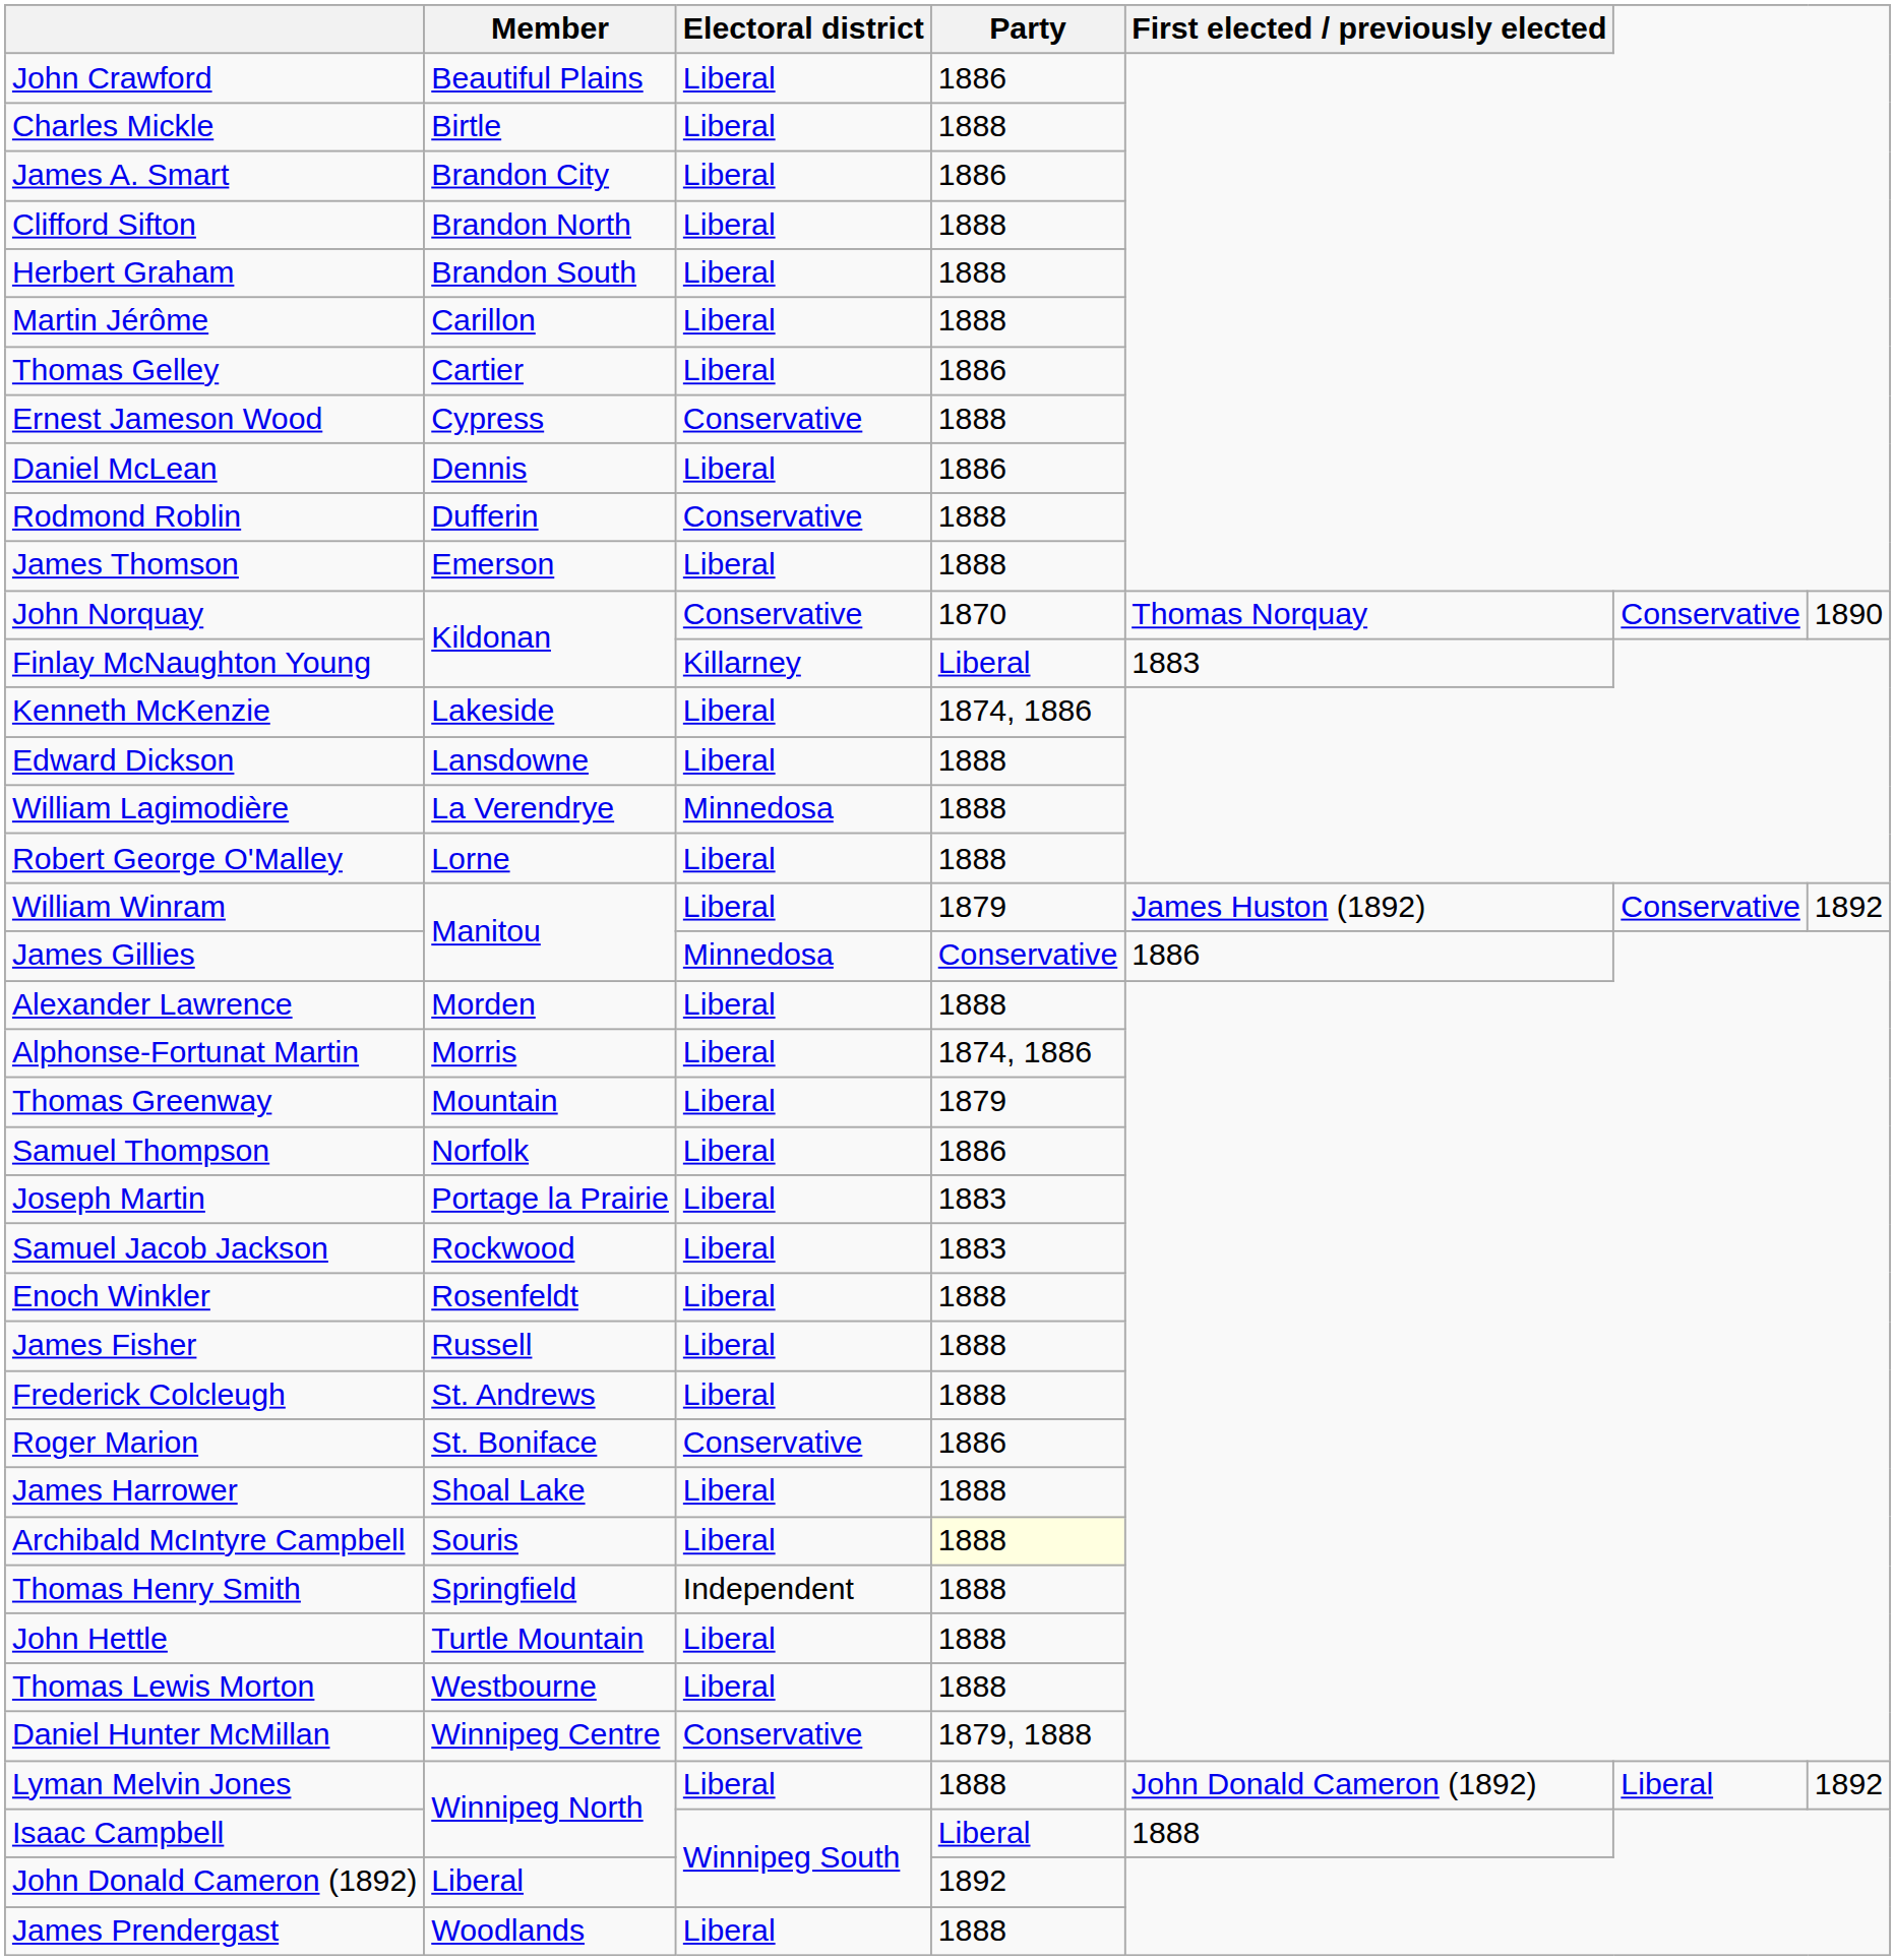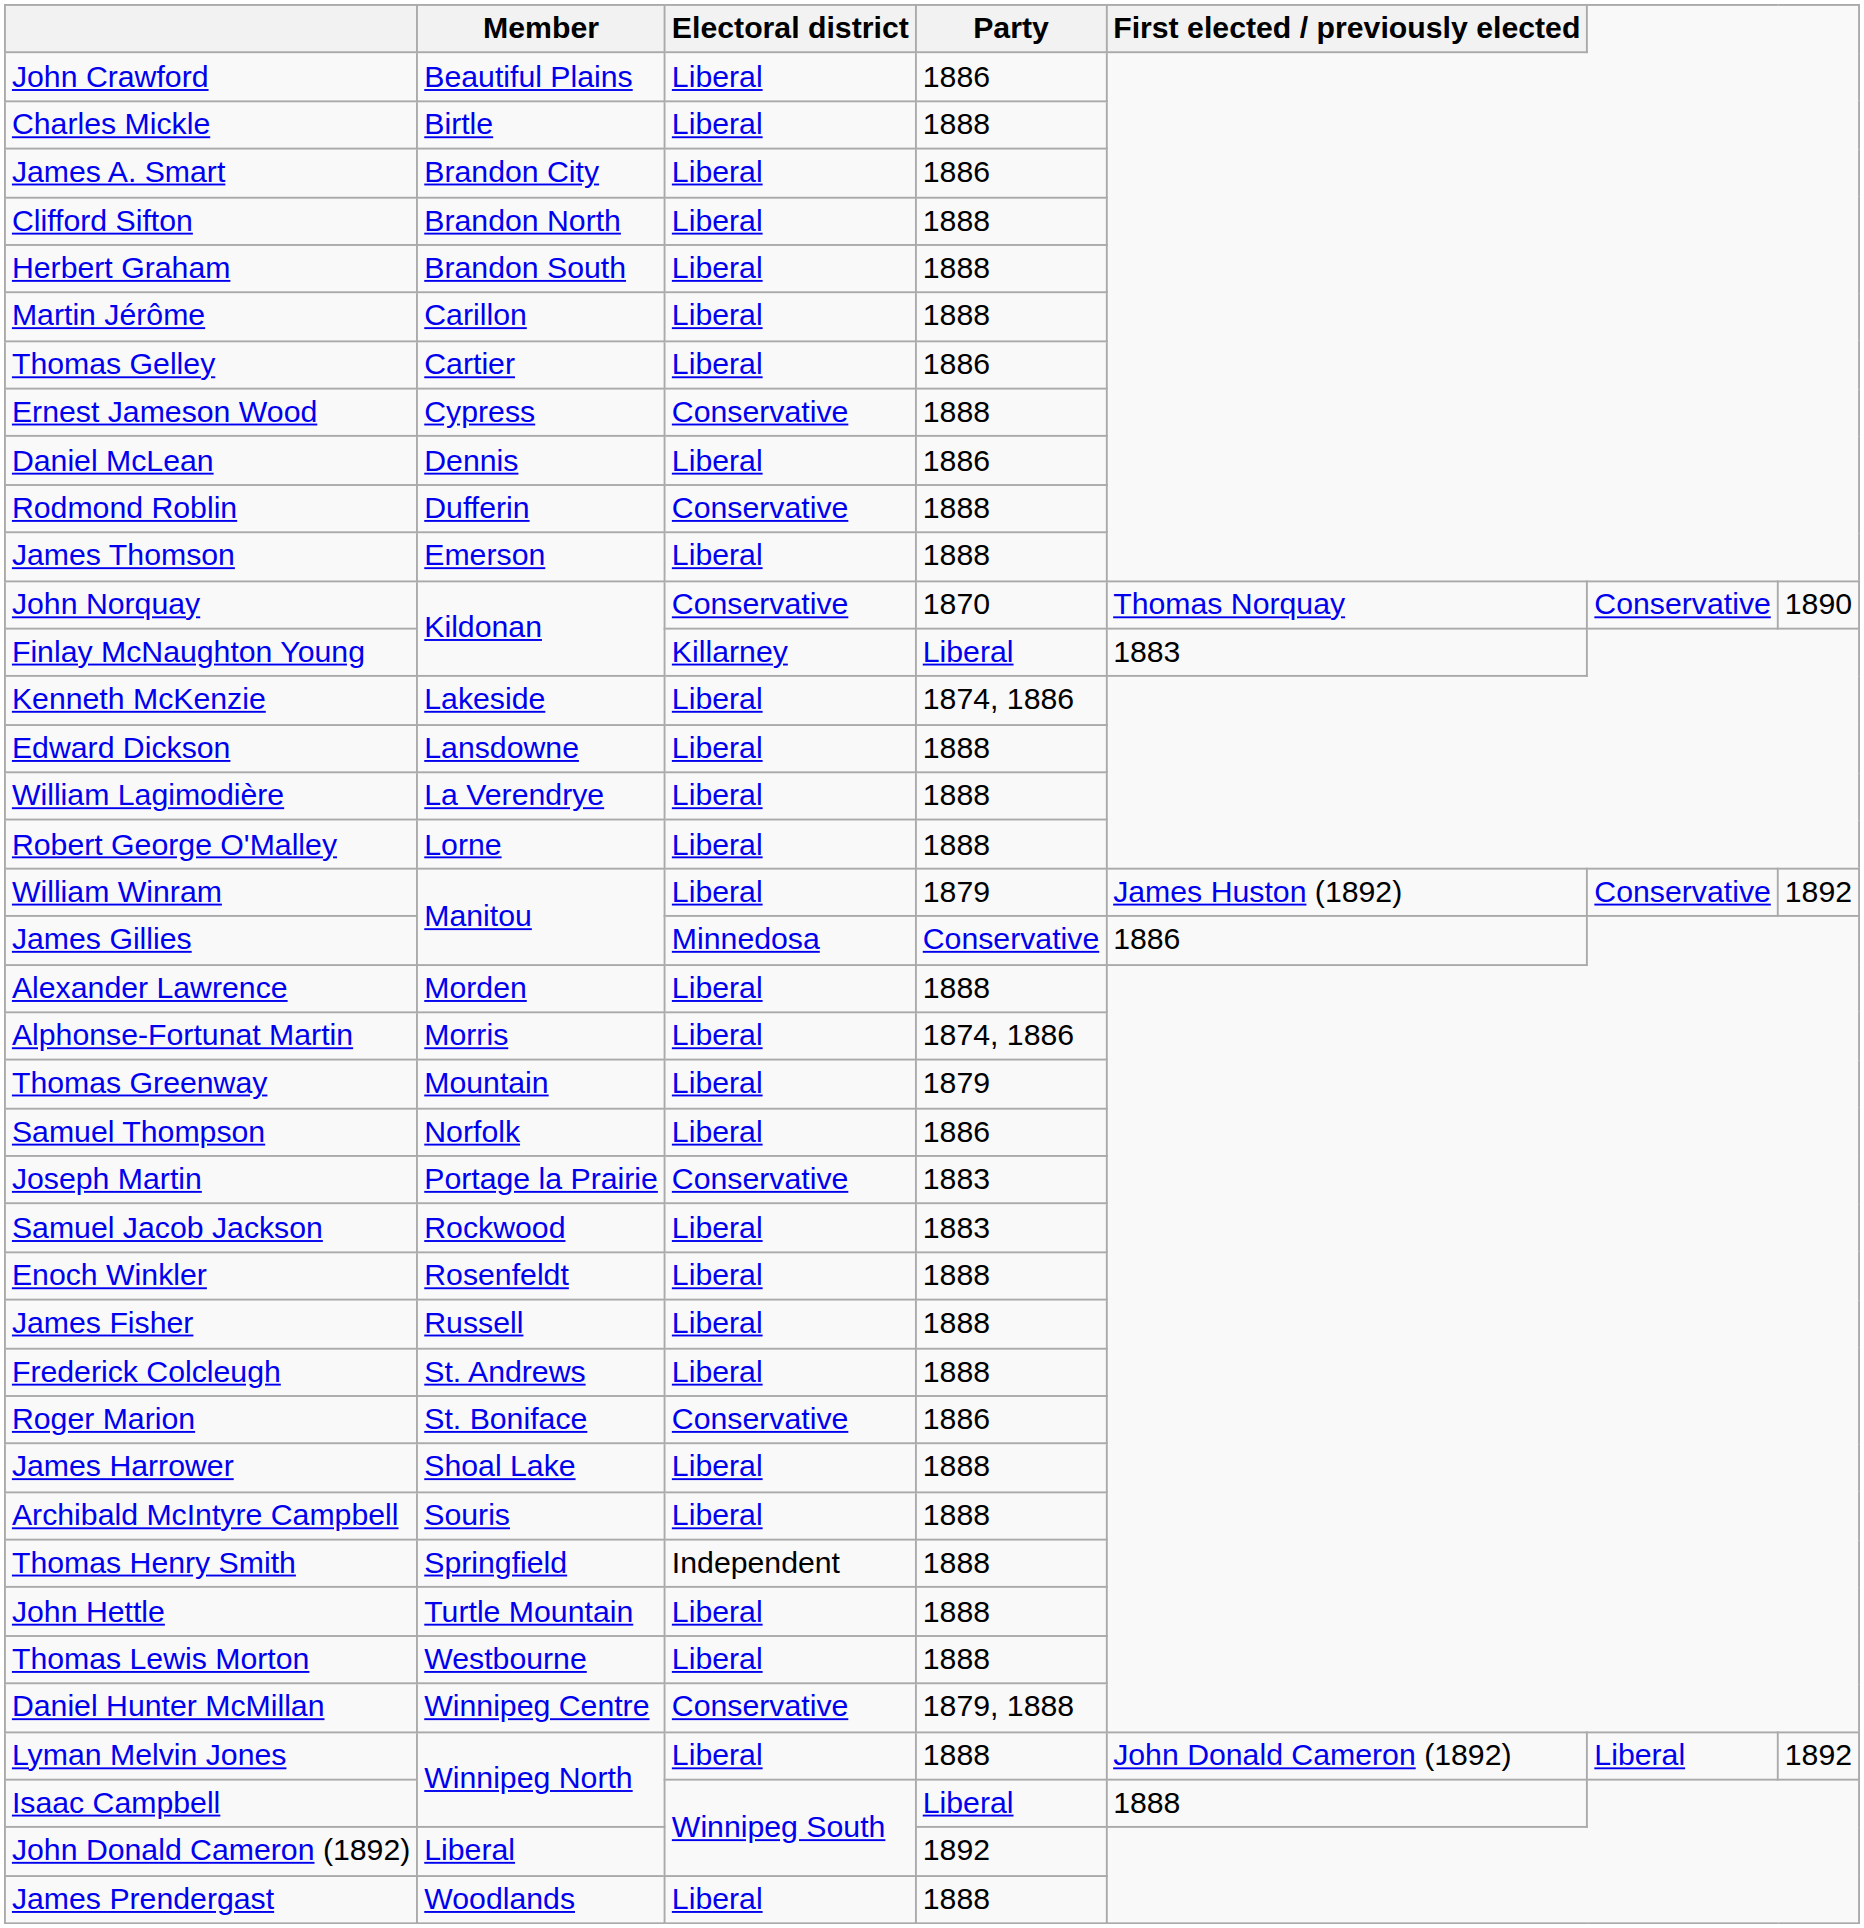William Lagimodière | Electoral district: Minnedosa -> Liberal
Joseph Martin | Electoral district: Liberal -> Conservative
Archibald McIntyre Campbell | Party: lightyellow background -> no background
